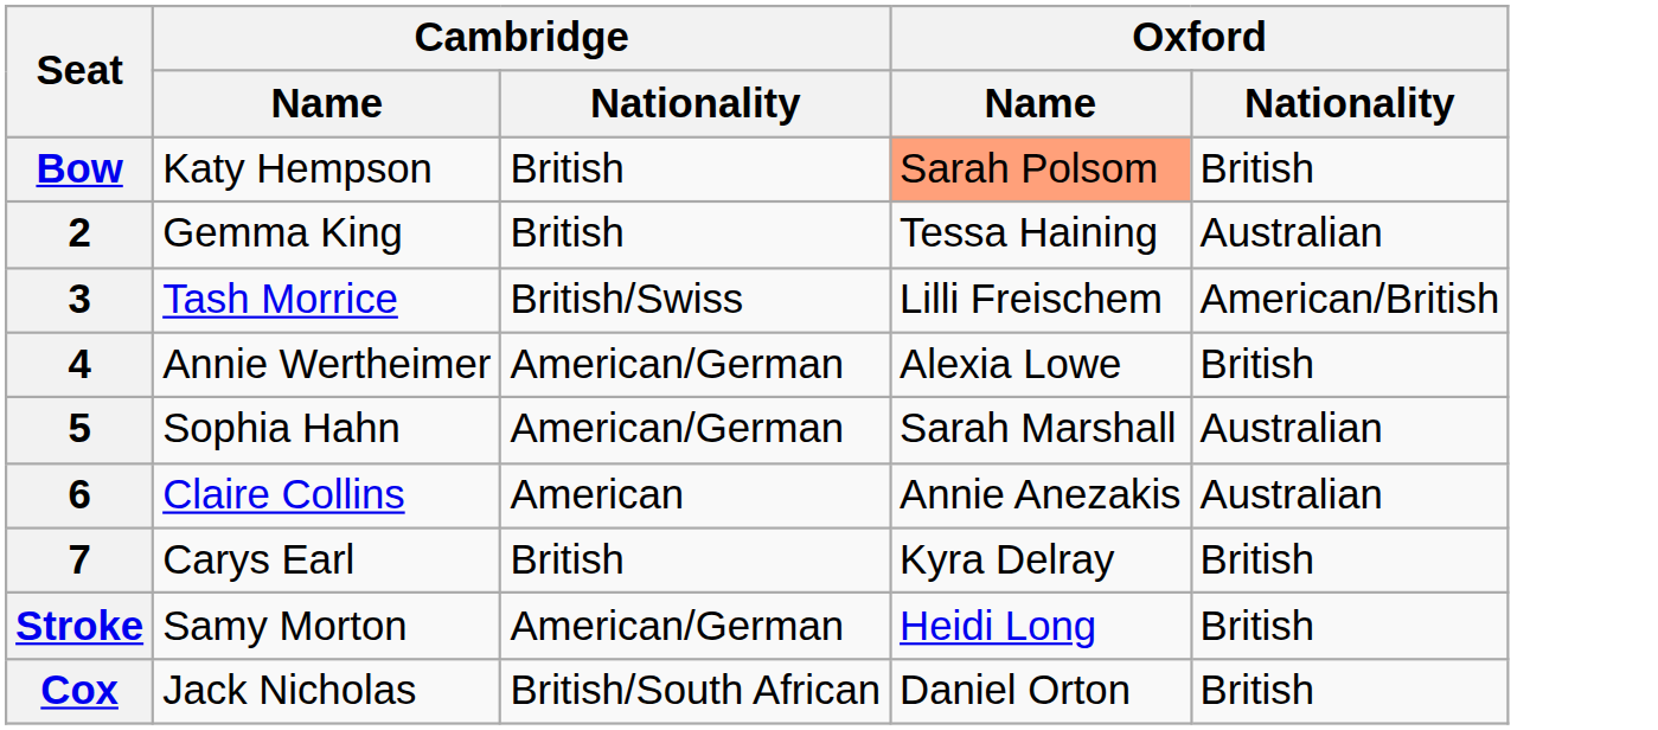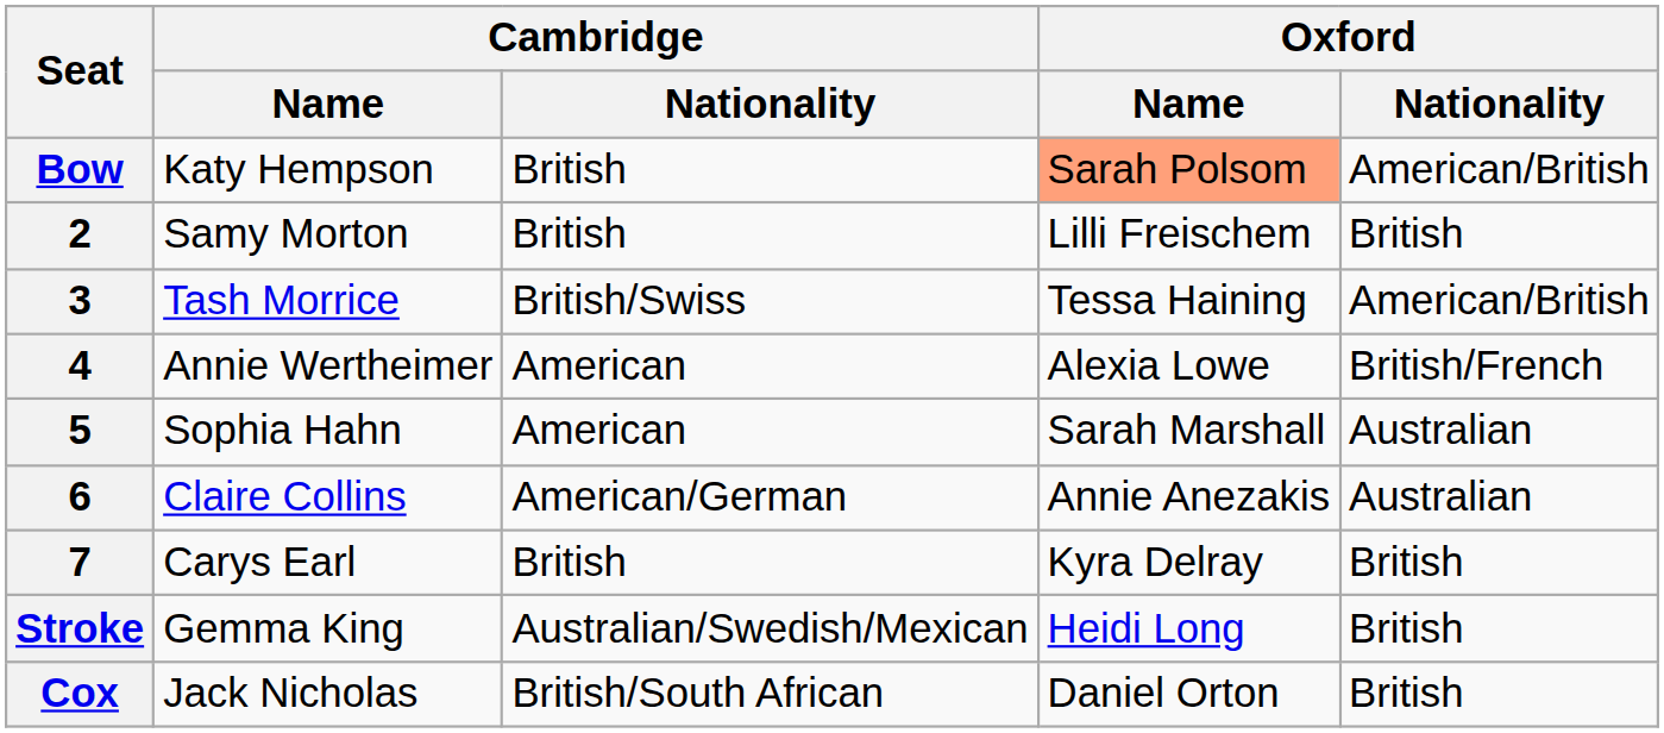Bow | Oxford / Nationality: British -> American/British
2 | Cambridge / Name: Gemma King -> Samy Morton
2 | Oxford / Name: Tessa Haining -> Lilli Freischem
2 | Oxford / Nationality: Australian -> British
3 | Oxford / Name: Lilli Freischem -> Tessa Haining
4 | Cambridge / Nationality: American/German -> American
4 | Oxford / Nationality: British -> British/French
5 | Cambridge / Nationality: American/German -> American
6 | Cambridge / Nationality: American -> American/German
Stroke | Cambridge / Name: Samy Morton -> Gemma King
Stroke | Cambridge / Nationality: American/German -> Australian/Swedish/Mexican
